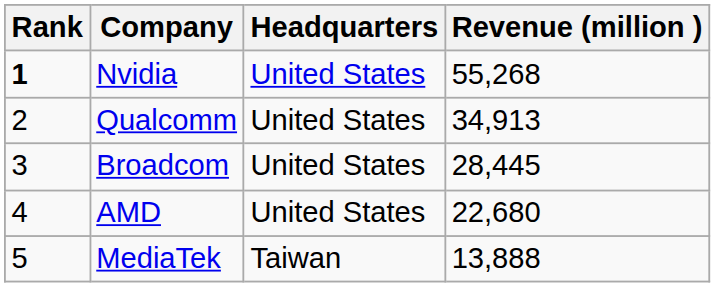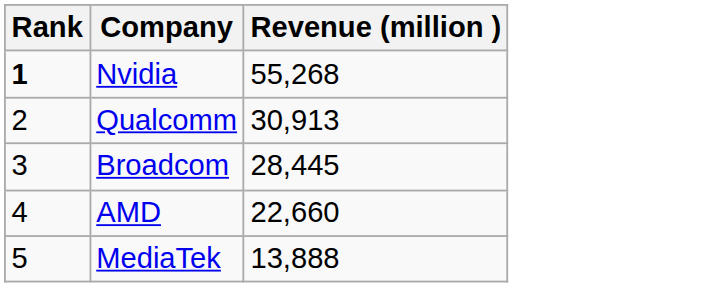- column: Headquarters | United States | United States | United States | United States | Taiwan
Qualcomm | Revenue (million ): 34,913 -> 30,913
AMD | Revenue (million ): 22,680 -> 22,660
